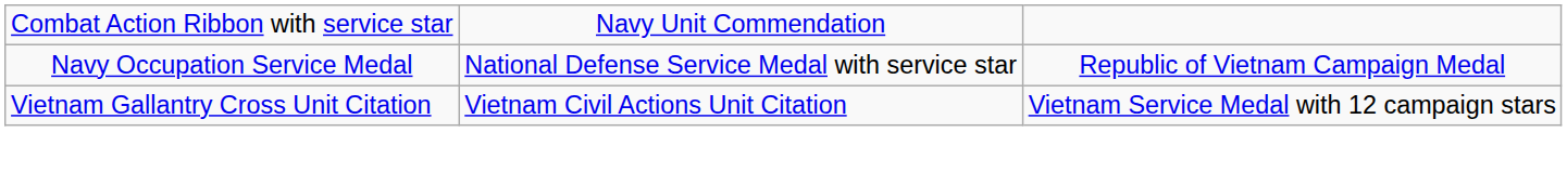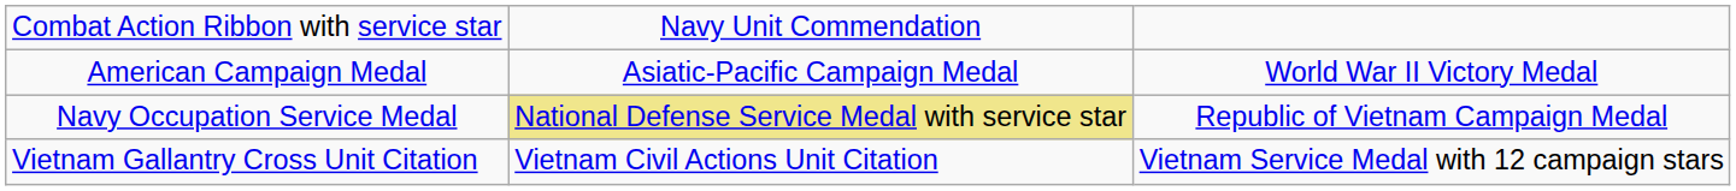+ row: American Campaign Medal | Asiatic-Pacific Campaign Medal | World War II Victory Medal
Navy Occupation Service Medal | column 2: no background -> khaki background
